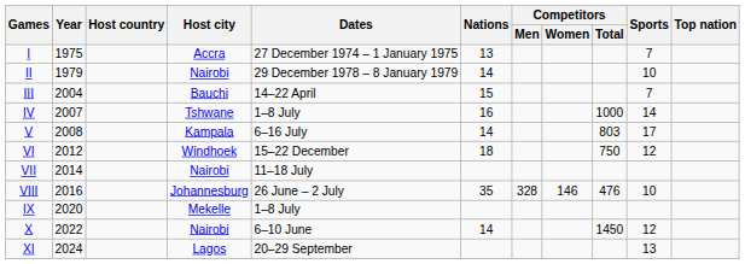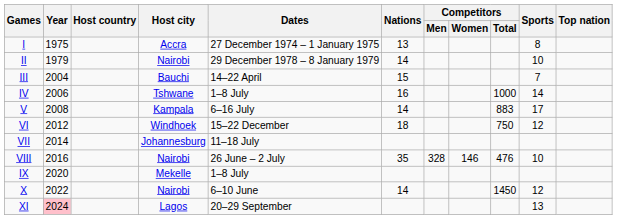I | Sports: 7 -> 8
IV | Year: 2007 -> 2006
V | Competitors / Total: 803 -> 883
VII | Host city: Nairobi -> Johannesburg
VIII | Host city: Johannesburg -> Nairobi
XI | Year: no background -> pink background
